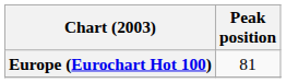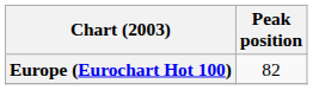Europe (Eurochart Hot 100) | Peak position: 81 -> 82
